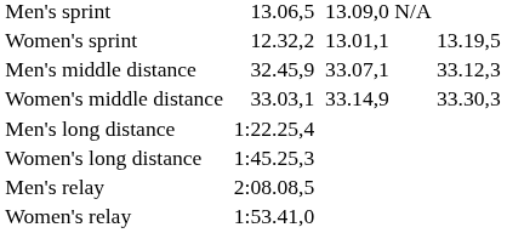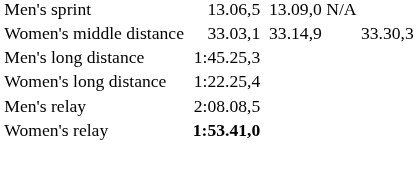- row: Women's sprint | 12.32,2 | 13.01,1 | 13.19,5
- row: Men's middle distance | 32.45,9 | 33.07,1 | 33.12,3
Men's long distance | column 3: 1:22.25,4 -> 1:45.25,3
Women's long distance | column 3: 1:45.25,3 -> 1:22.25,4
Women's relay | column 3: normal -> bold
